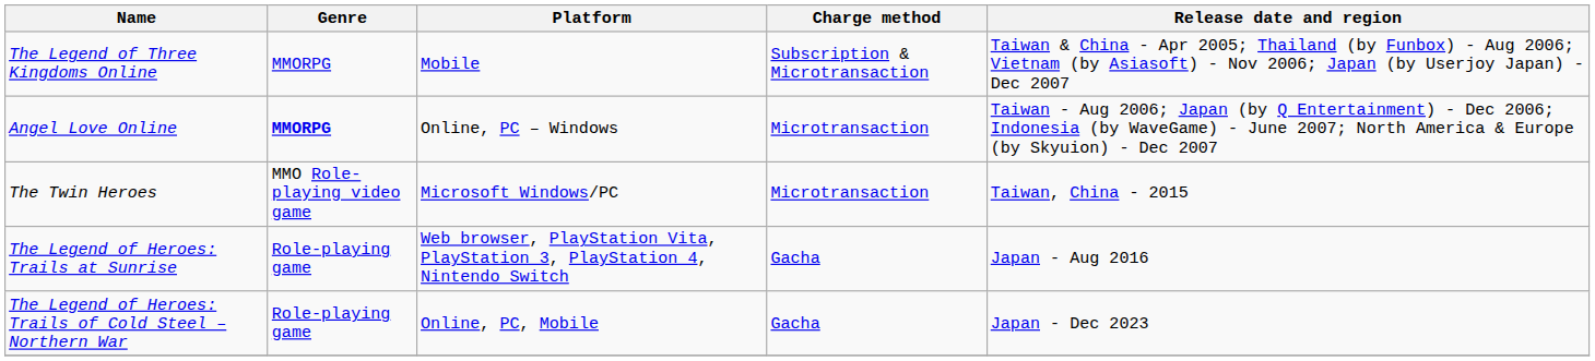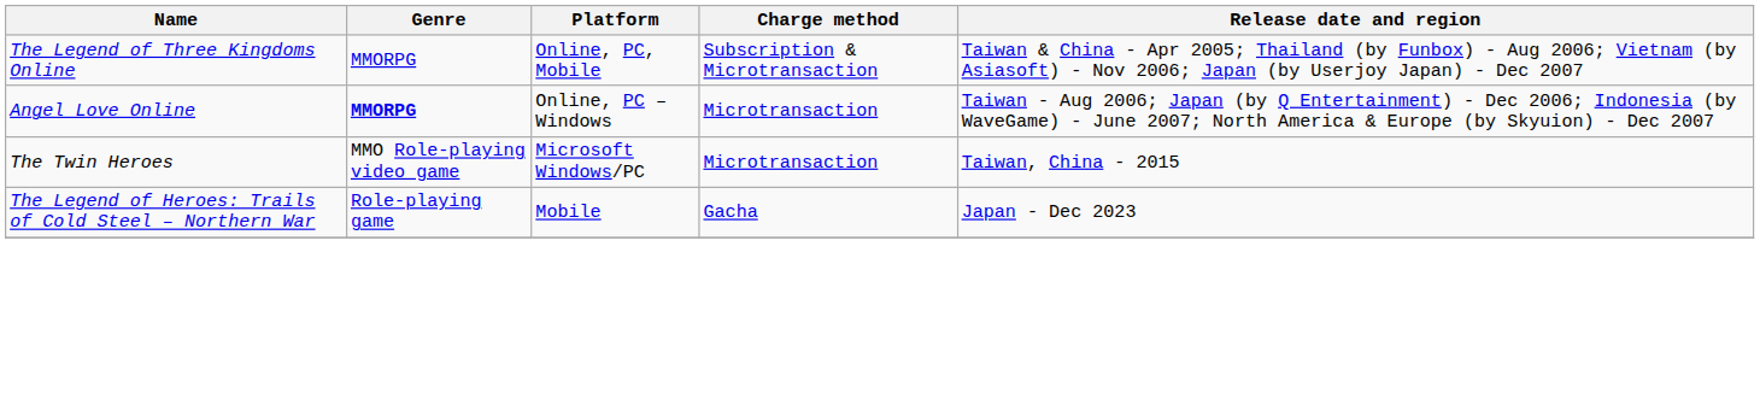The Legend of Three Kingdoms Online | Platform: Mobile -> Online, PC, Mobile
- row: The Legend of Heroes: Trails at Sunrise | Role-playing game | Web browser, PlayStation Vita, PlayStation 3, PlayStation 4, Nintendo Switch | Gacha | Japan - Aug 2016
The Legend of Heroes: Trails of Cold Steel – Northern War | Platform: Online, PC, Mobile -> Mobile
